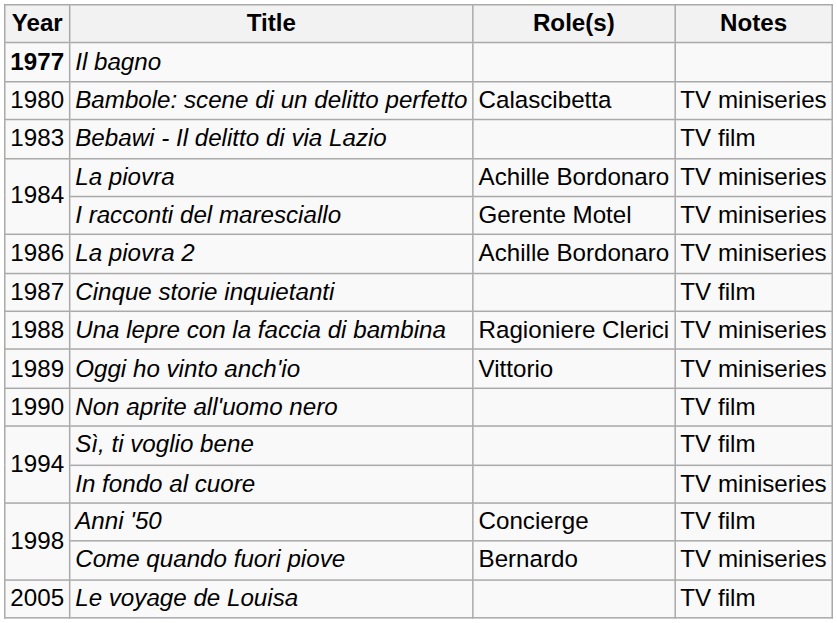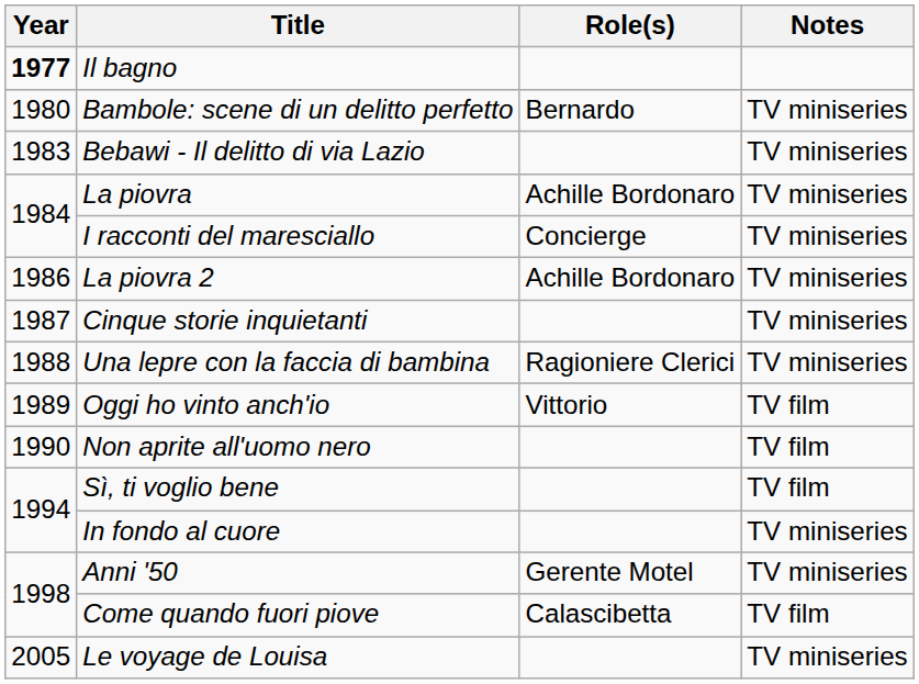Bambole: scene di un delitto perfetto | Role(s): Calascibetta -> Bernardo
Bebawi - Il delitto di via Lazio | Notes: TV film -> TV miniseries
I racconti del maresciallo | Role(s): Gerente Motel -> Concierge
Cinque storie inquietanti | Notes: TV film -> TV miniseries
Oggi ho vinto anch'io | Notes: TV miniseries -> TV film
Anni '50 | Role(s): Concierge -> Gerente Motel
Anni '50 | Notes: TV film -> TV miniseries
Come quando fuori piove | Role(s): Bernardo -> Calascibetta
Come quando fuori piove | Notes: TV miniseries -> TV film
Le voyage de Louisa | Notes: TV film -> TV miniseries
